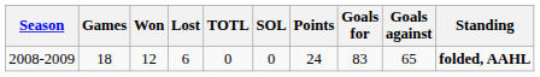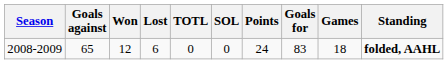columns swapped: Games <-> Goals against
